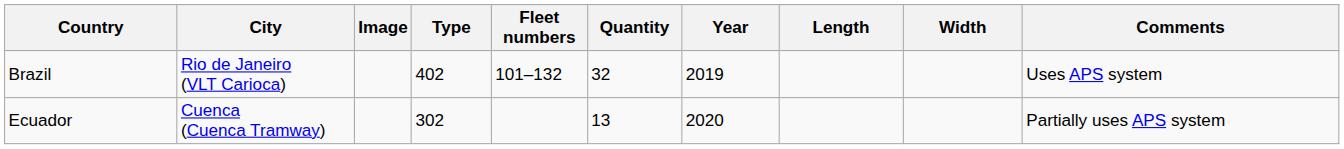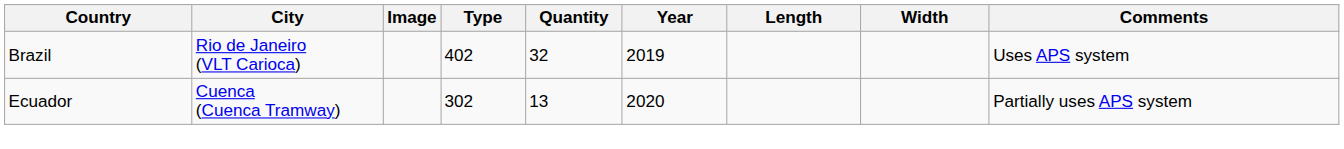- column: Fleet numbers | 101–132
